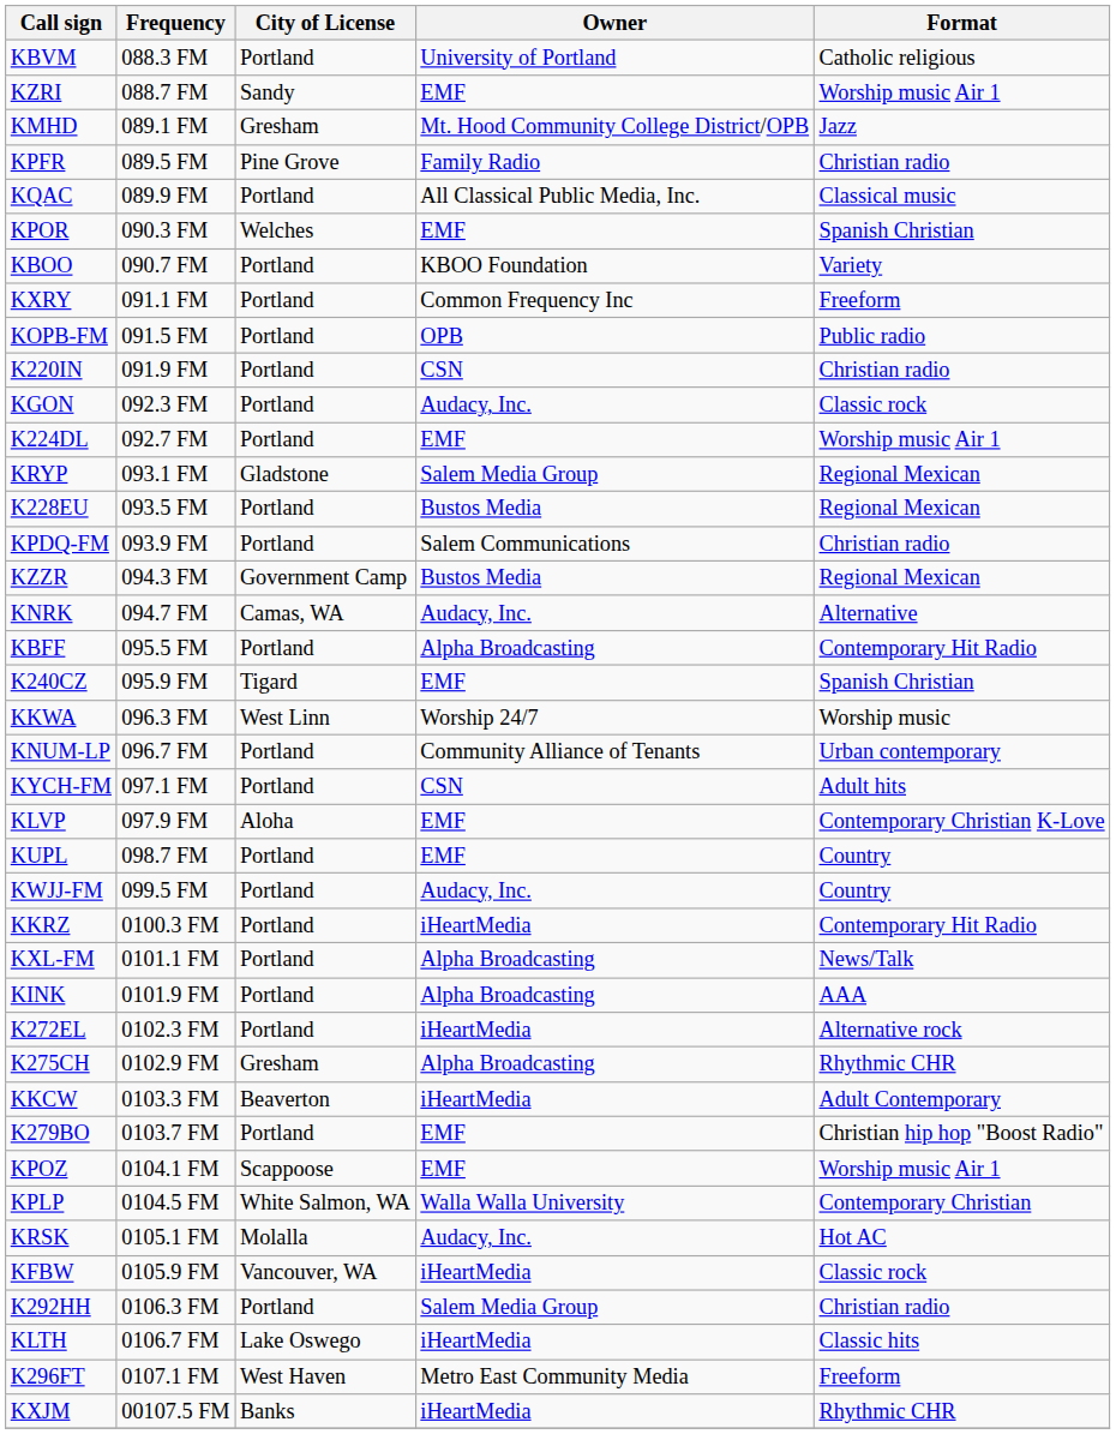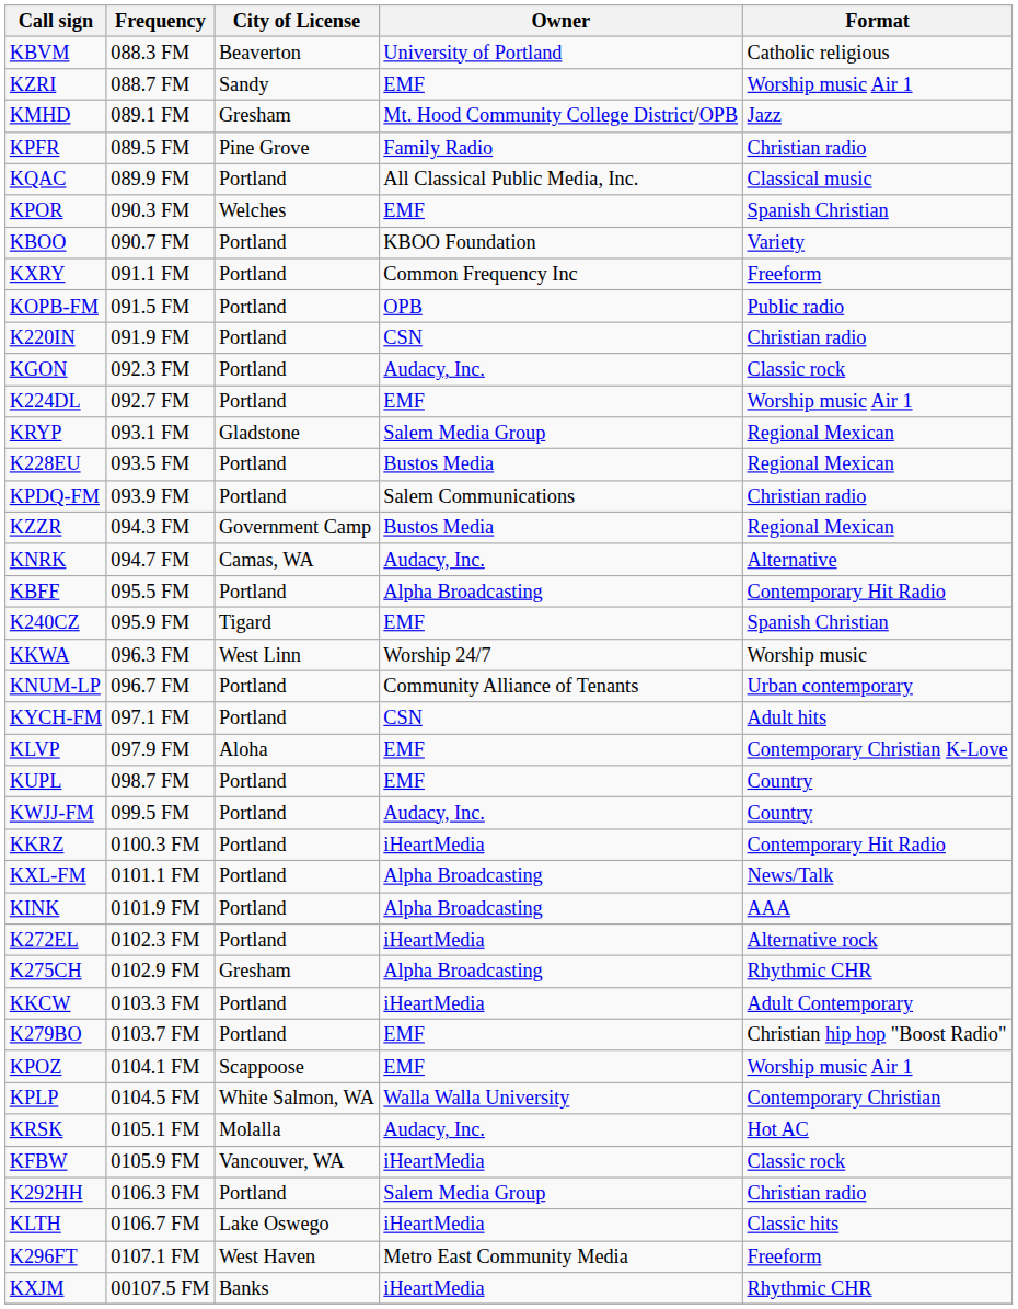KBVM | City of License: Portland -> Beaverton
KKCW | City of License: Beaverton -> Portland
